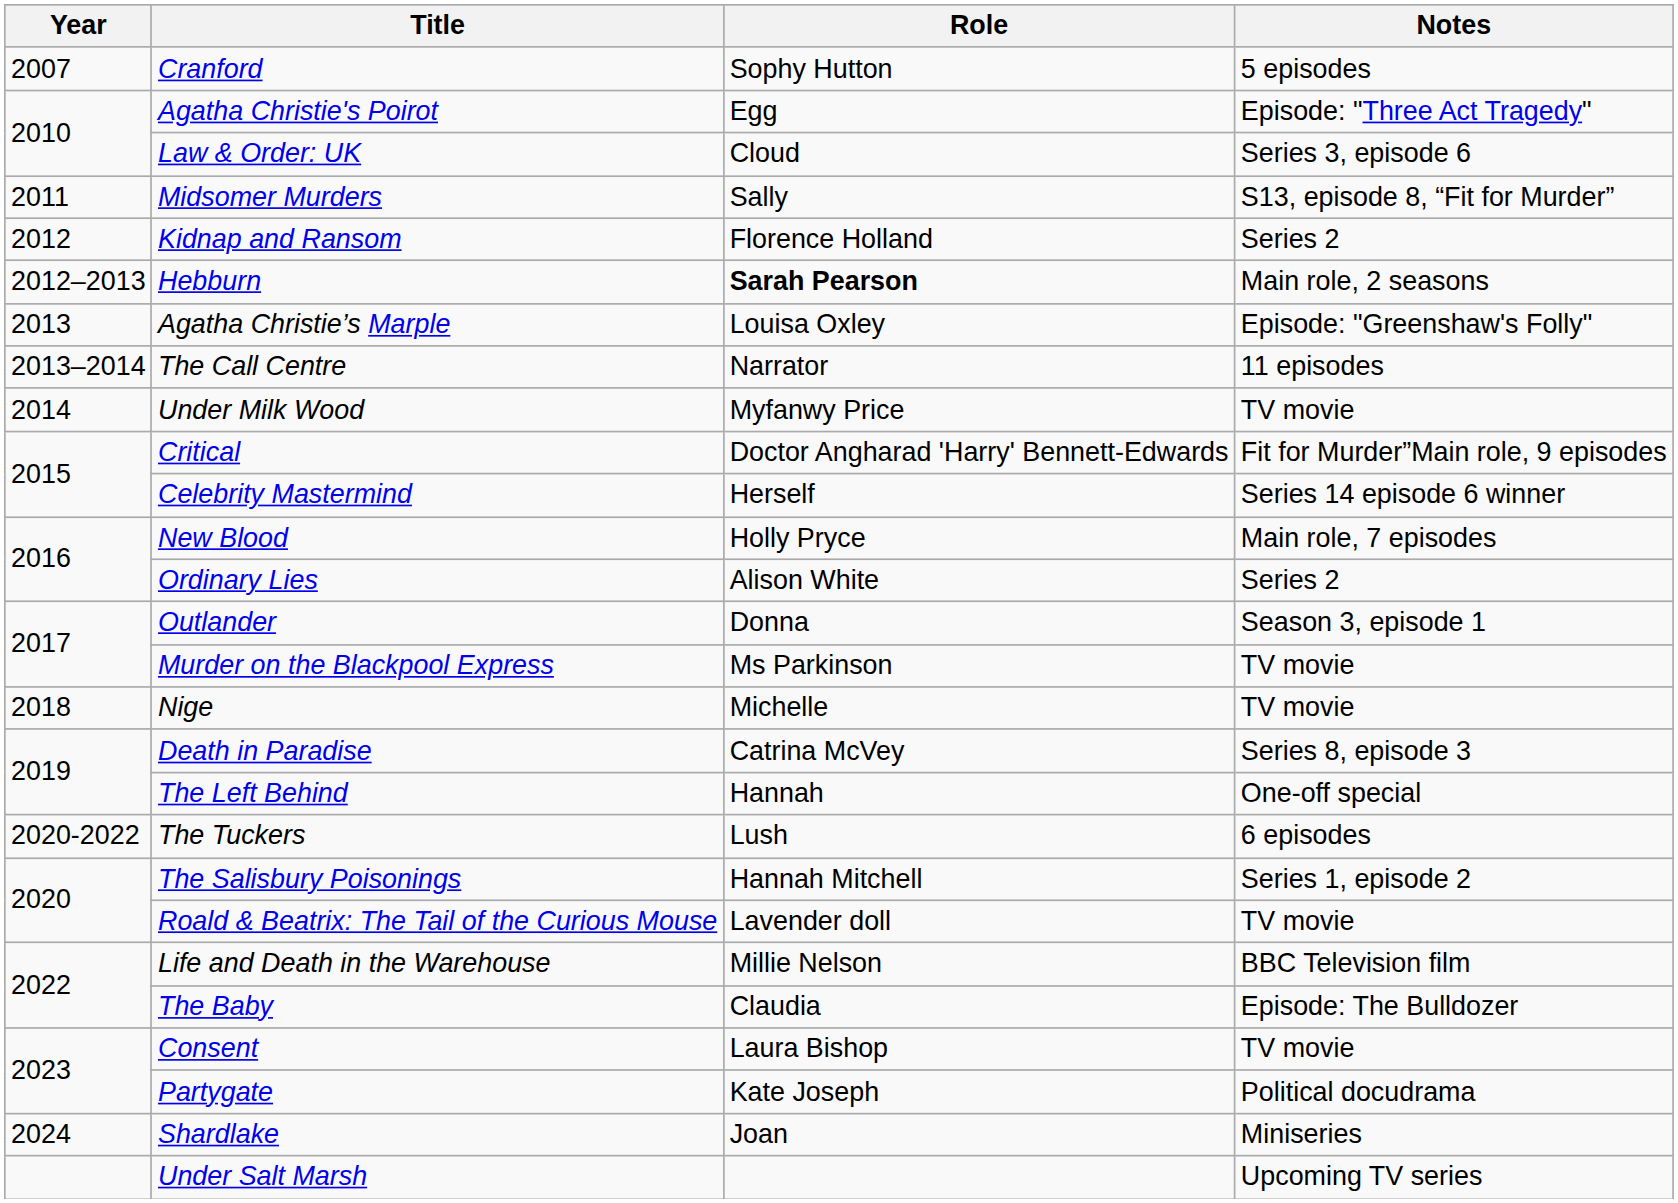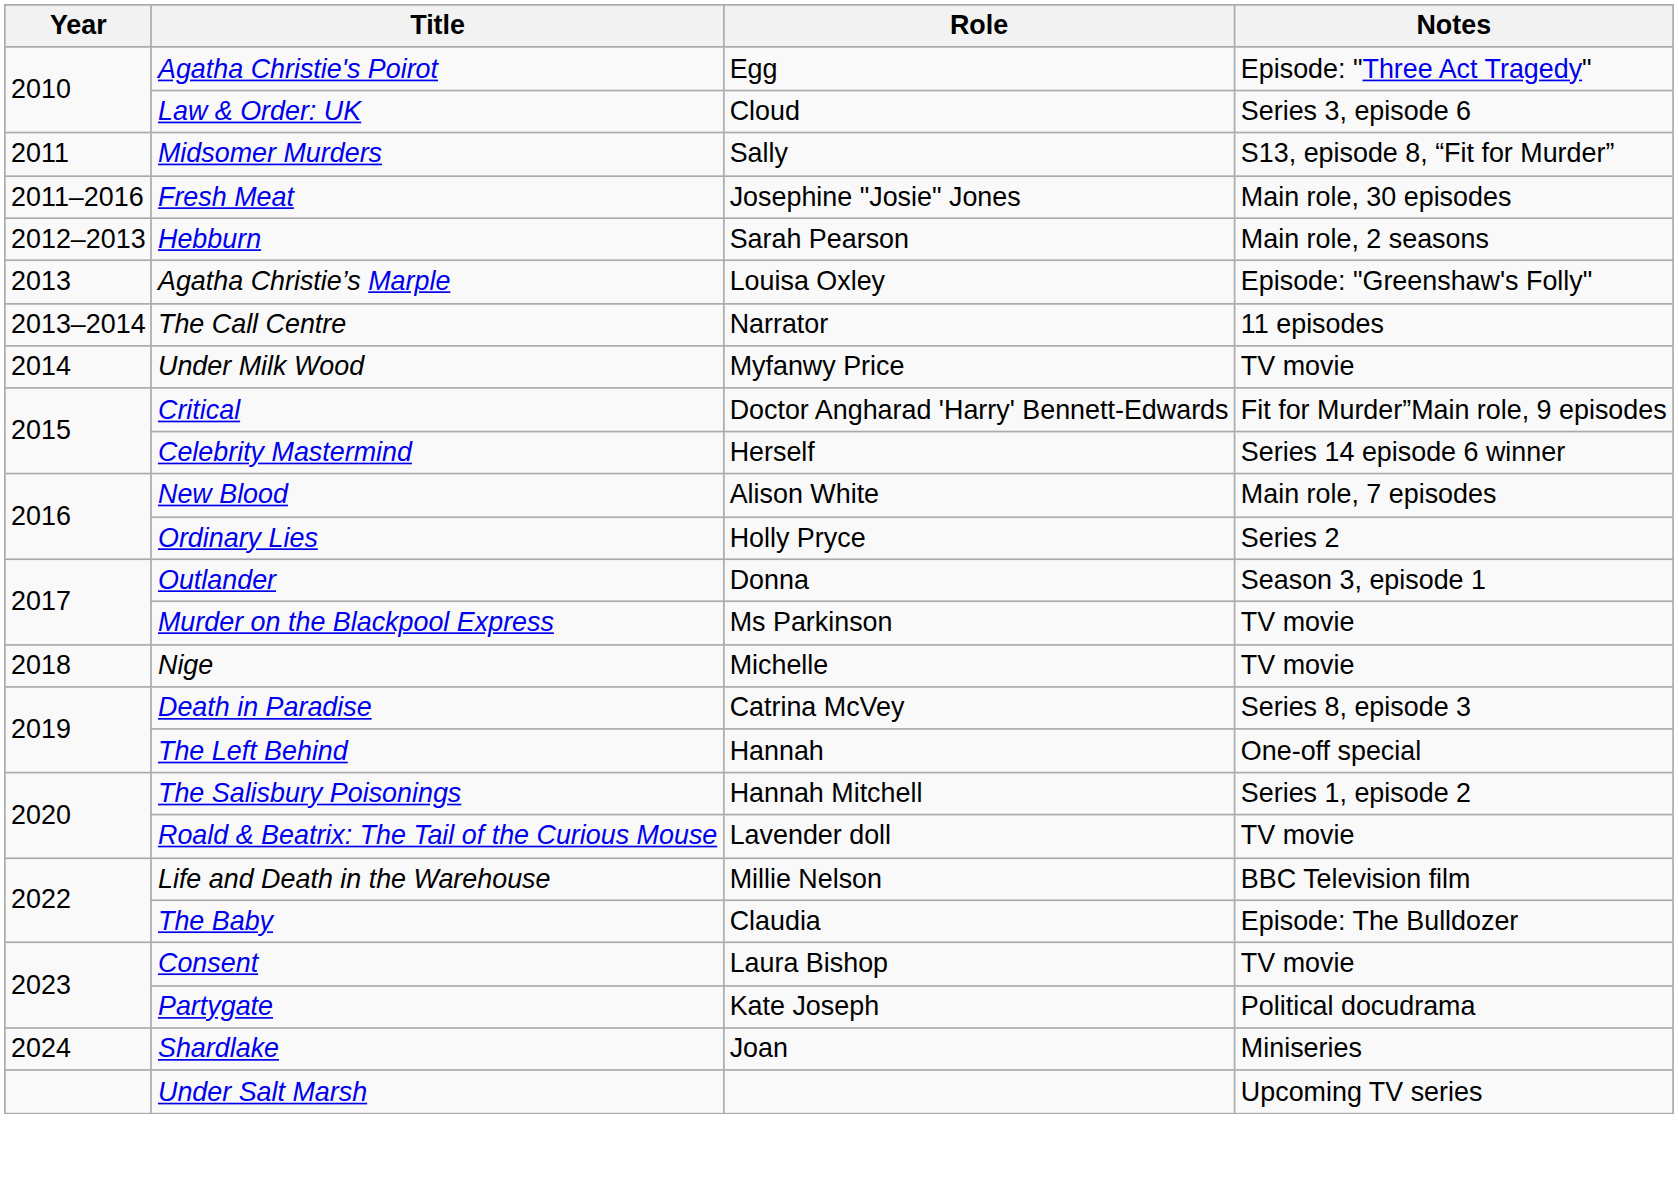- row: 2007 | Cranford | Sophy Hutton | 5 episodes
+ row: 2011–2016 | Fresh Meat | Josephine "Josie" Jones | Main role, 30 episodes
- row: 2012 | Kidnap and Ransom | Florence Holland | Series 2
Hebburn | Role: bold -> normal
New Blood | Role: Holly Pryce -> Alison White
Ordinary Lies | Role: Alison White -> Holly Pryce
- row: 2020-2022 | The Tuckers | Lush | 6 episodes
